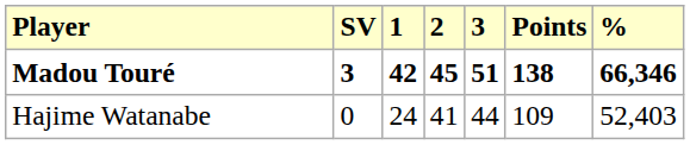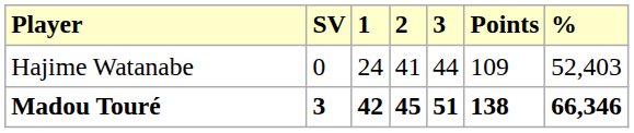rows swapped: Madou Touré <-> Hajime Watanabe
